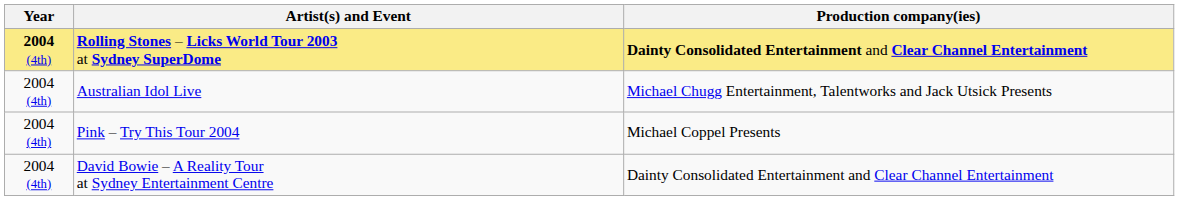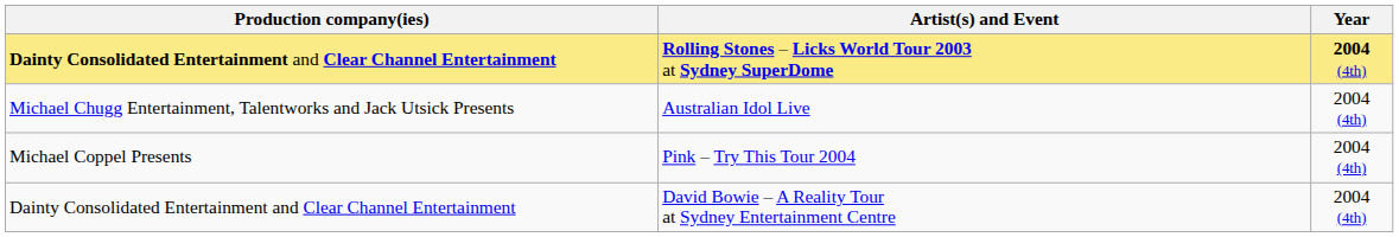columns swapped: Year <-> Production company(ies)
